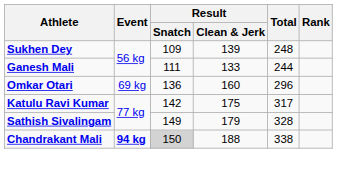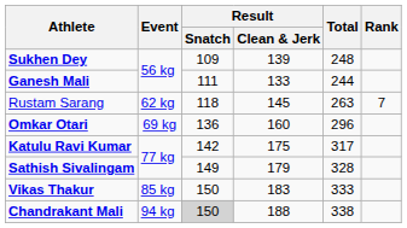+ row: Rustam Sarang | 62 kg | 118 | 145 | 263 | 7
+ row: Vikas Thakur | 85 kg | 150 | 183 | 333
Chandrakant Mali | Event: bold -> normal
